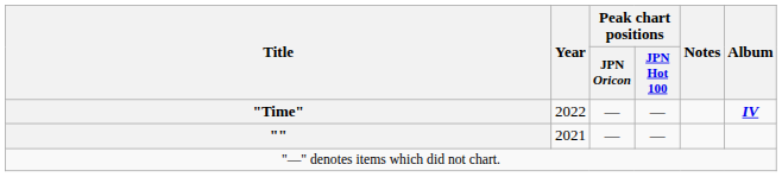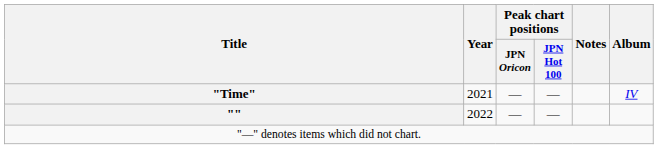"Time" | Year: 2022 -> 2021
"Time" | Album: bold -> normal
"" | Year: 2021 -> 2022
